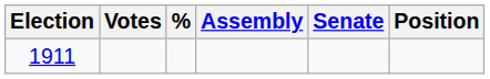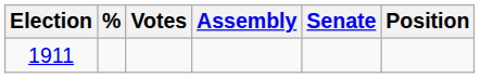columns swapped: Votes <-> %
